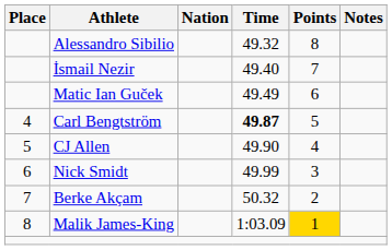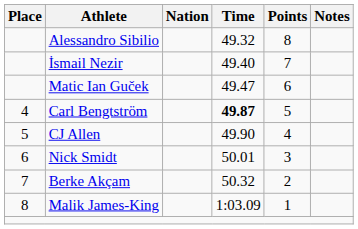Matic Ian Guček | Time: 49.49 -> 49.47
Nick Smidt | Time: 49.99 -> 50.01
Malik James-King | Points: gold background -> no background
